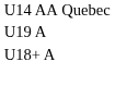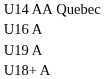+ row: U16 A
